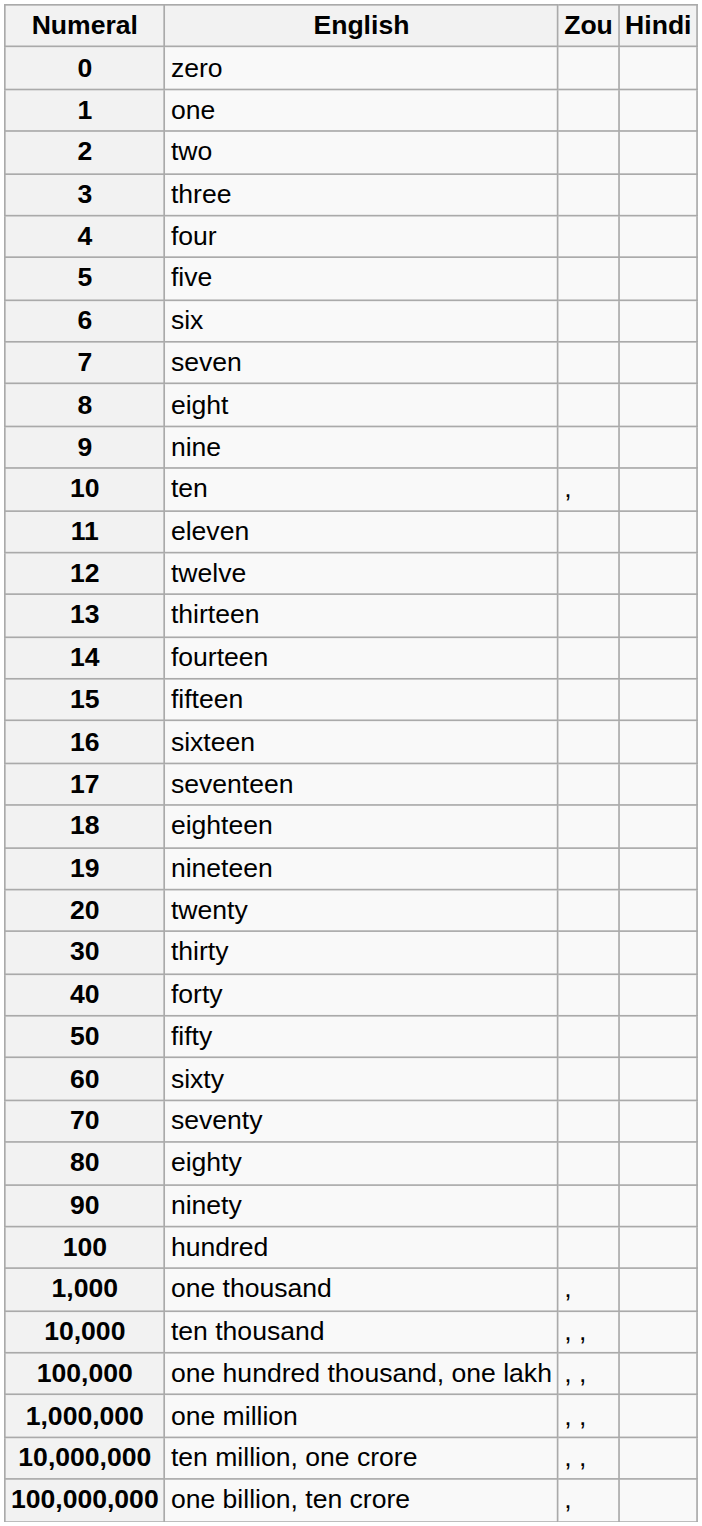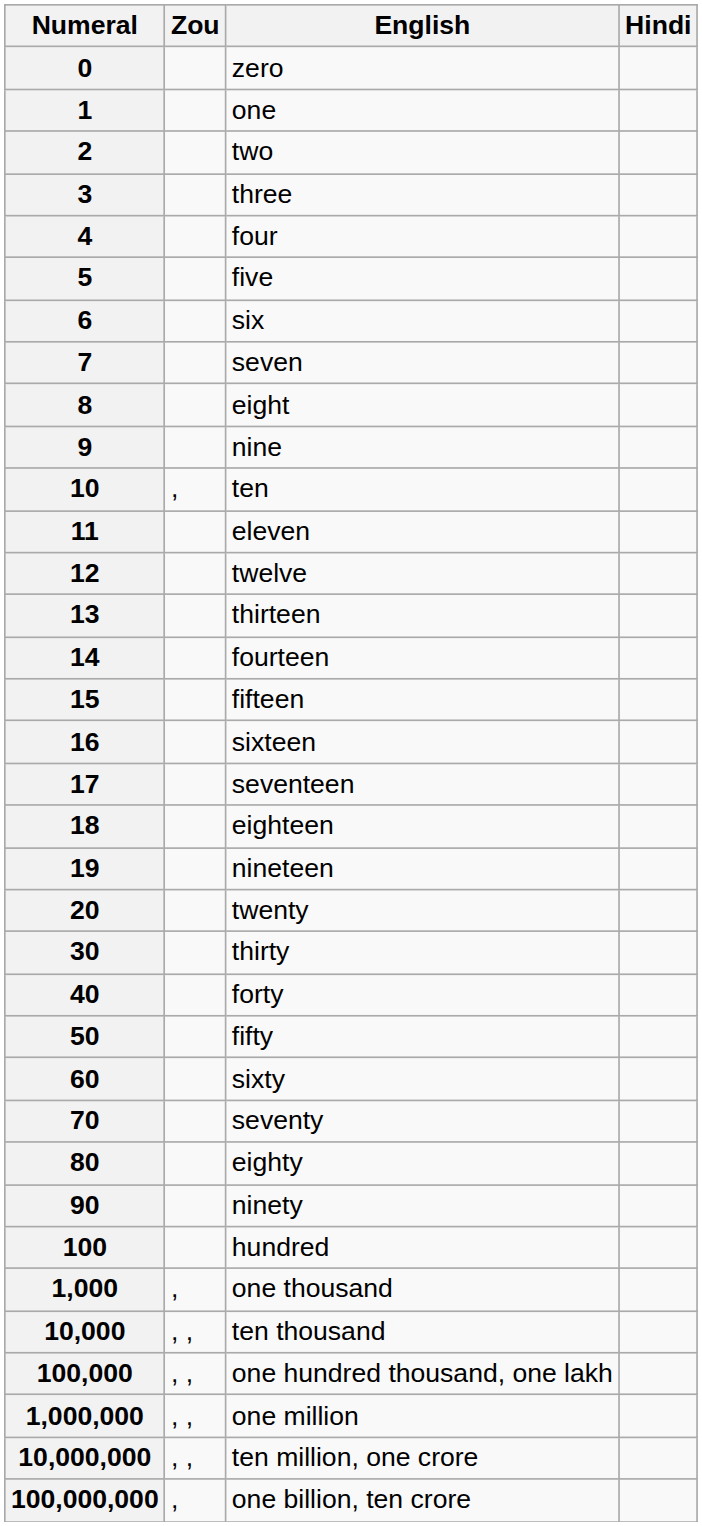columns swapped: Zou <-> English
